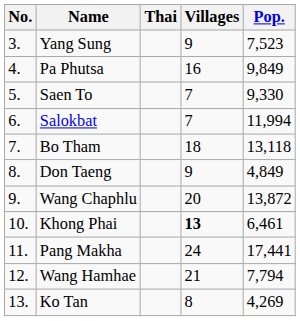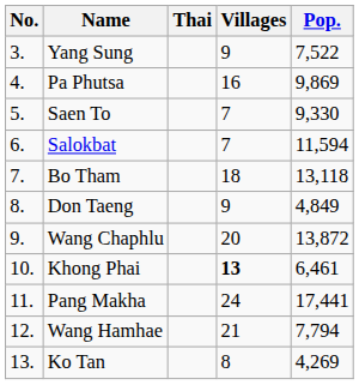Yang Sung | Pop.: 7,523 -> 7,522
Pa Phutsa | Pop.: 9,849 -> 9,869
Salokbat | Pop.: 11,994 -> 11,594
